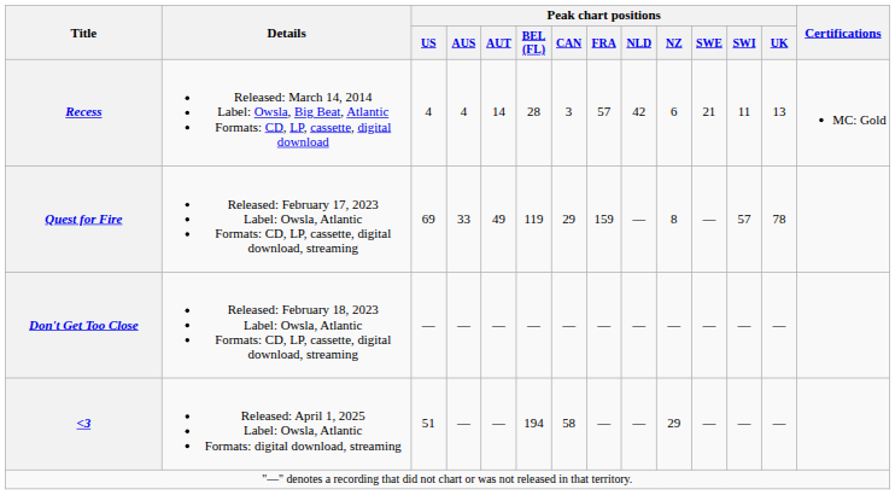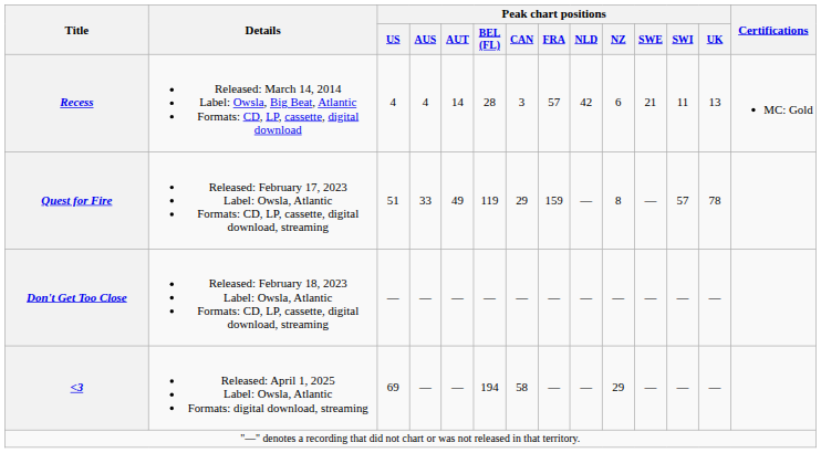Quest for Fire | Peak chart positions / US: 69 -> 51
<3 | Peak chart positions / US: 51 -> 69
